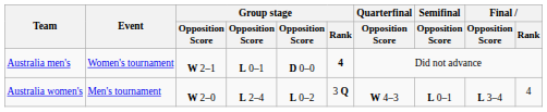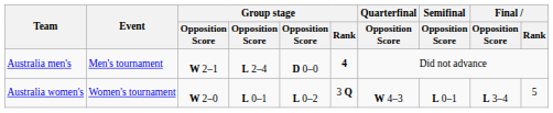Australia men's | Event: Women's tournament -> Men's tournament
Australia men's | column 4: L 0–1 -> L 2–4
Australia women's | Event: Men's tournament -> Women's tournament
Australia women's | column 4: L 2–4 -> L 0–1
Australia women's | Final / Rank: 4 -> 5
